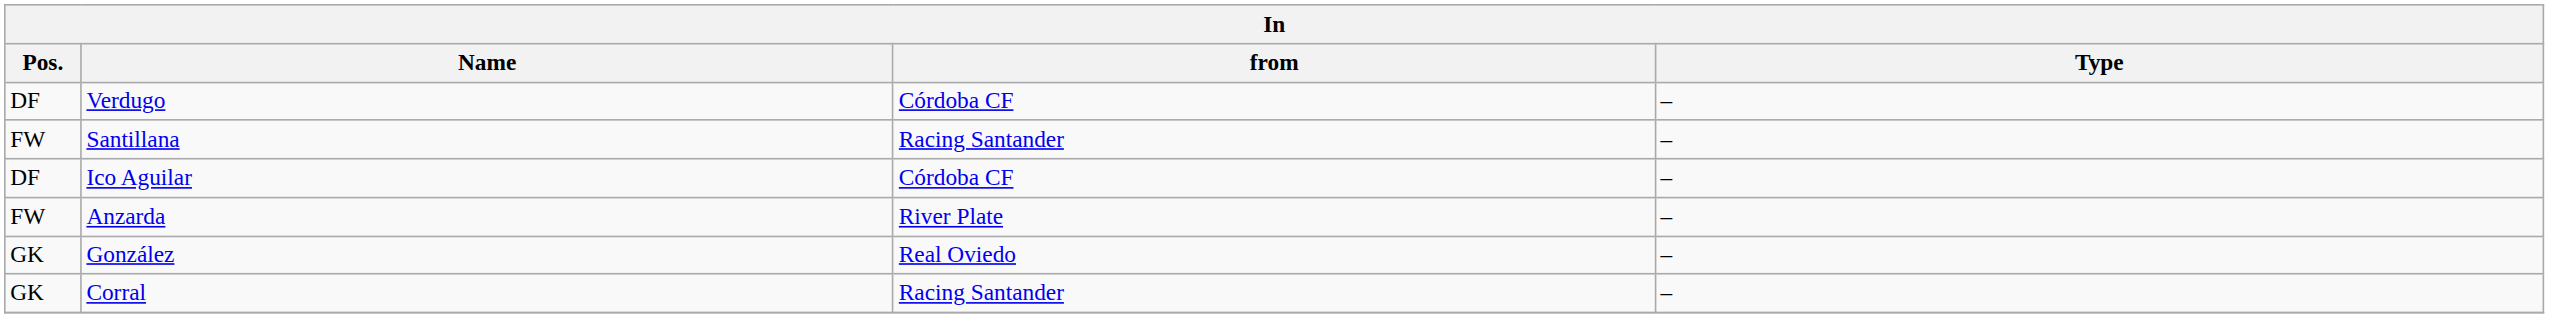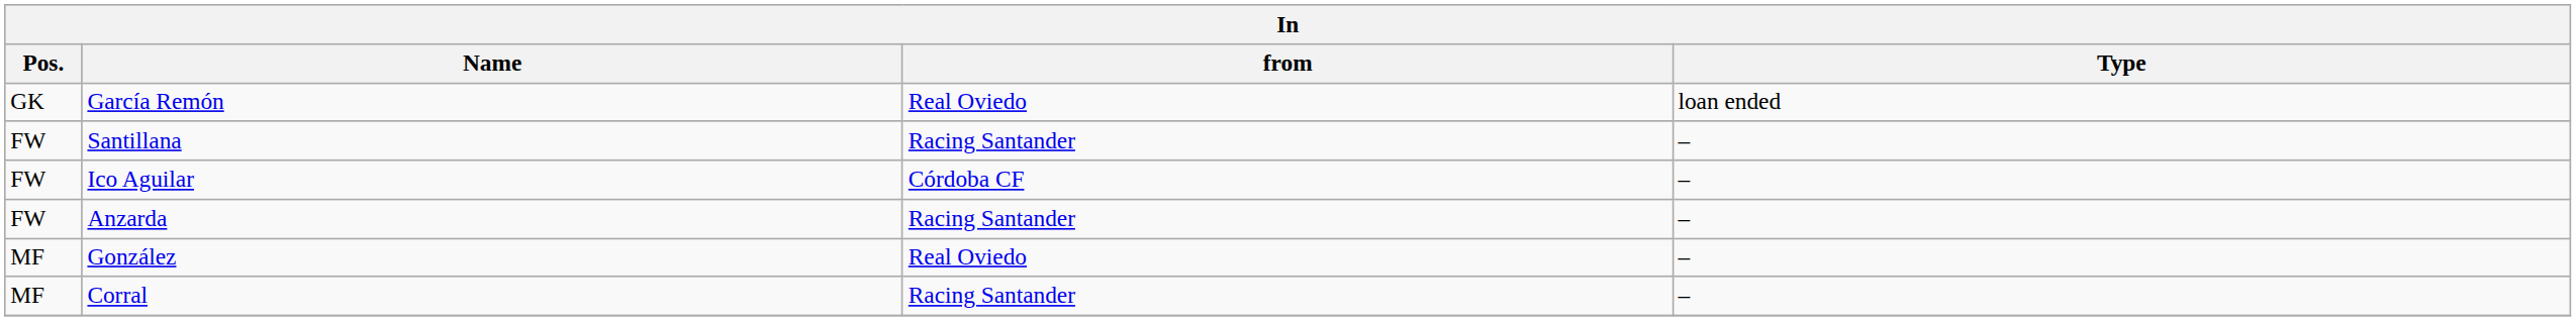+ row: GK | García Remón | Real Oviedo | loan ended
- row: DF | Verdugo | Córdoba CF | –
Ico Aguilar | Pos.: DF -> FW
Anzarda | from: River Plate -> Racing Santander
González | Pos.: GK -> MF
Corral | Pos.: GK -> MF
